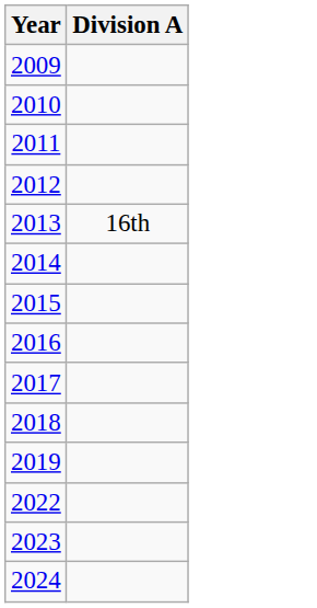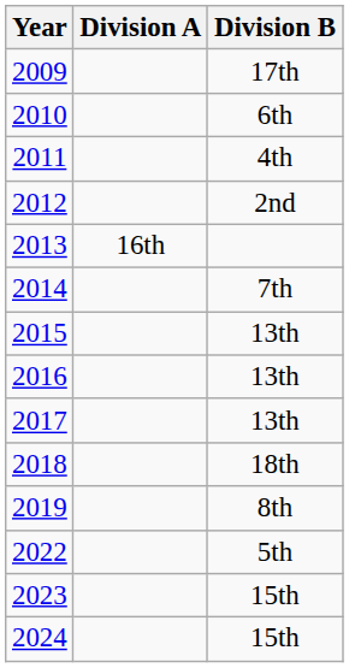+ column: Division B | 17th | 6th | 4th | 2nd | 7th | 13th | 13th | 13th | 18th | 8th | 5th | 15th | 15th
